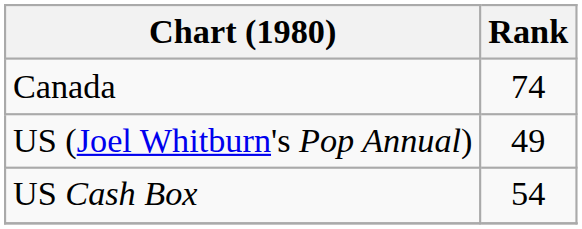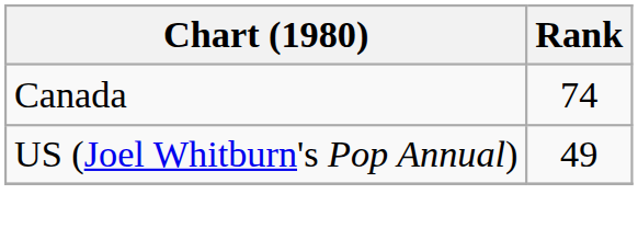- row: US Cash Box | 54
